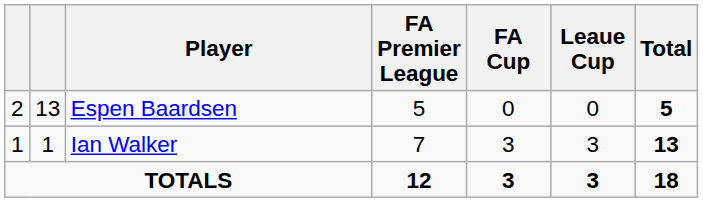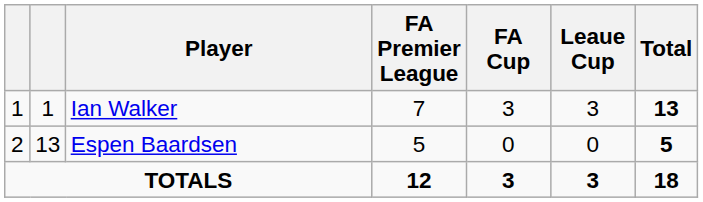rows swapped: Ian Walker <-> Espen Baardsen
